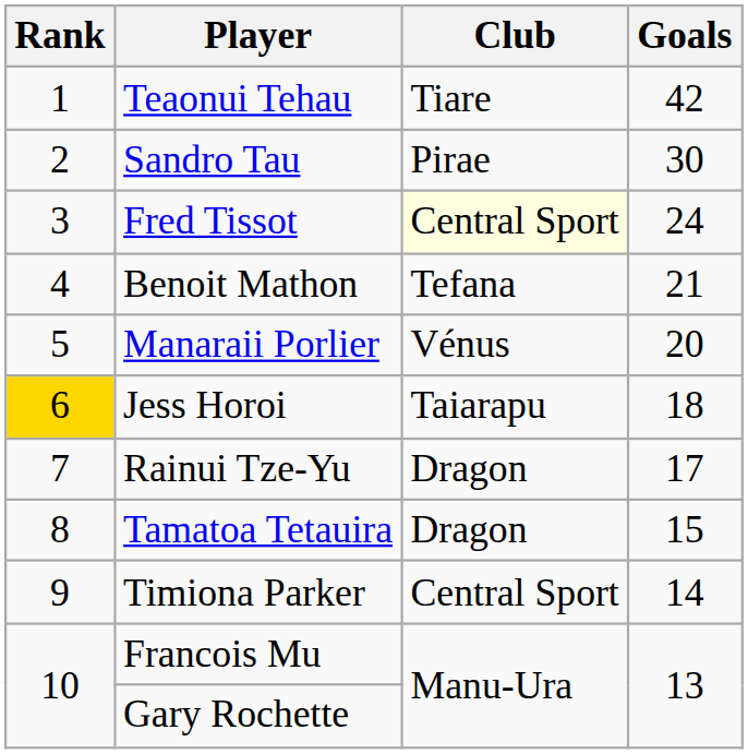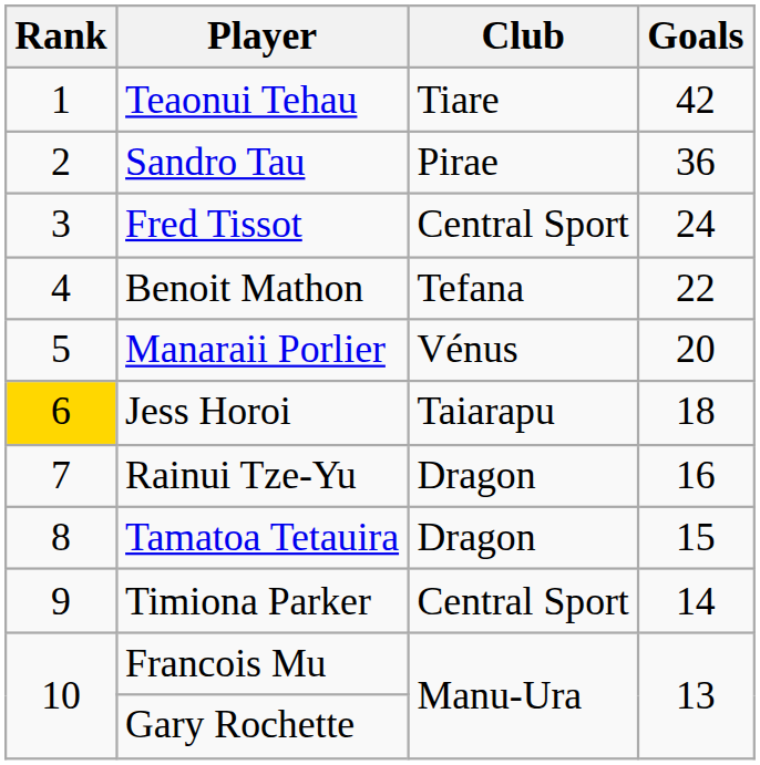Sandro Tau | Goals: 30 -> 36
Fred Tissot | Club: lightyellow background -> no background
Benoit Mathon | Goals: 21 -> 22
Rainui Tze-Yu | Goals: 17 -> 16
